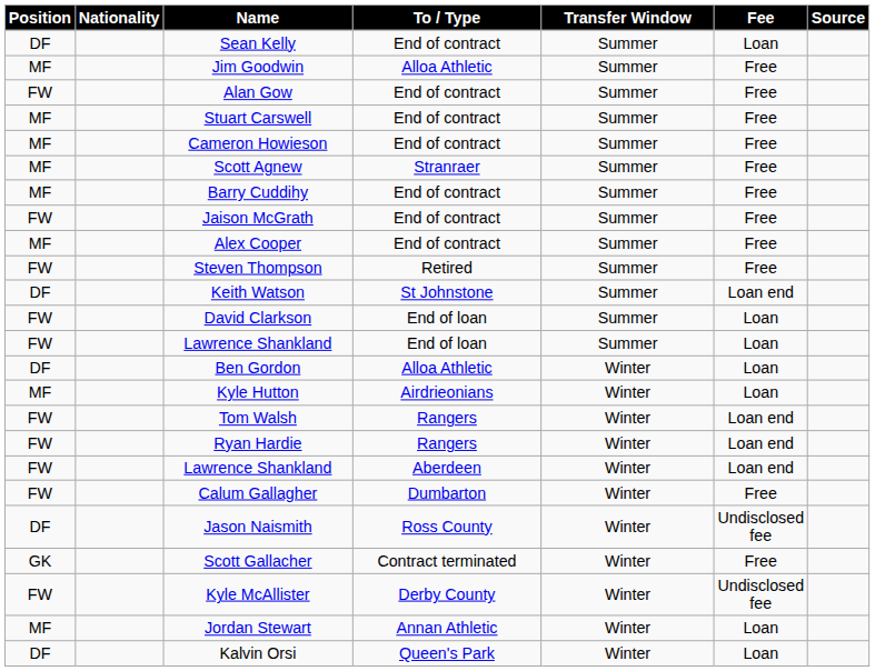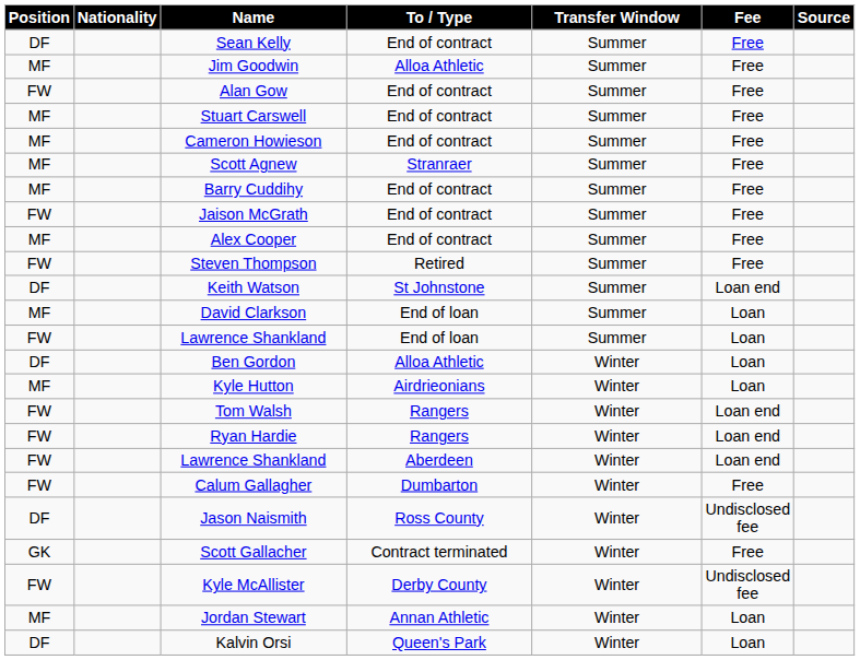Sean Kelly | Fee: Loan -> Free
David Clarkson | Position: FW -> MF
